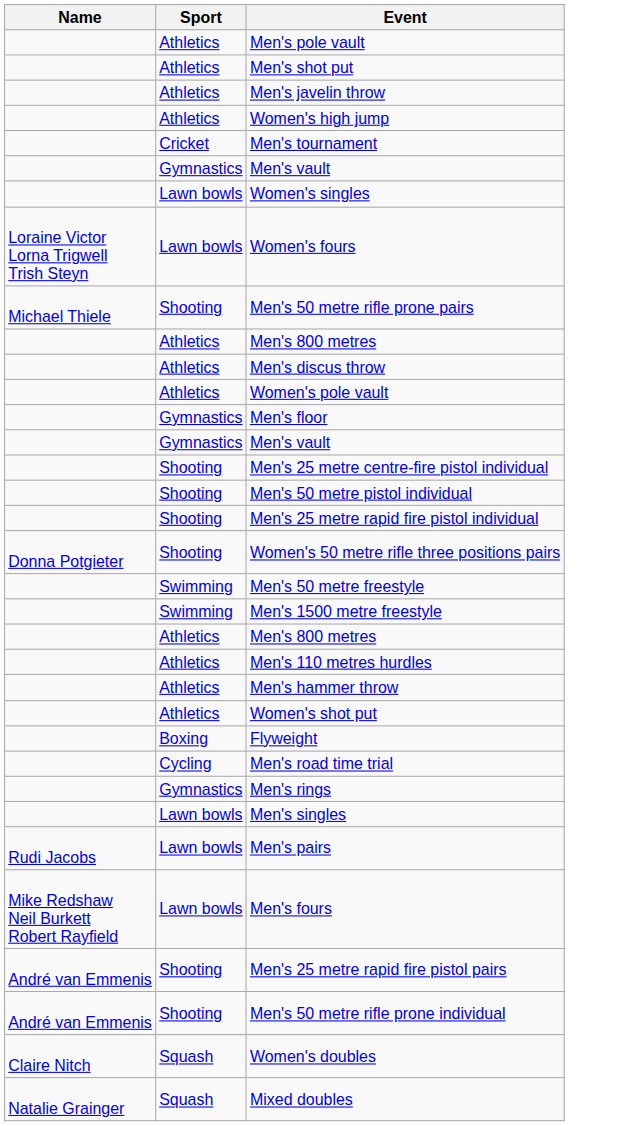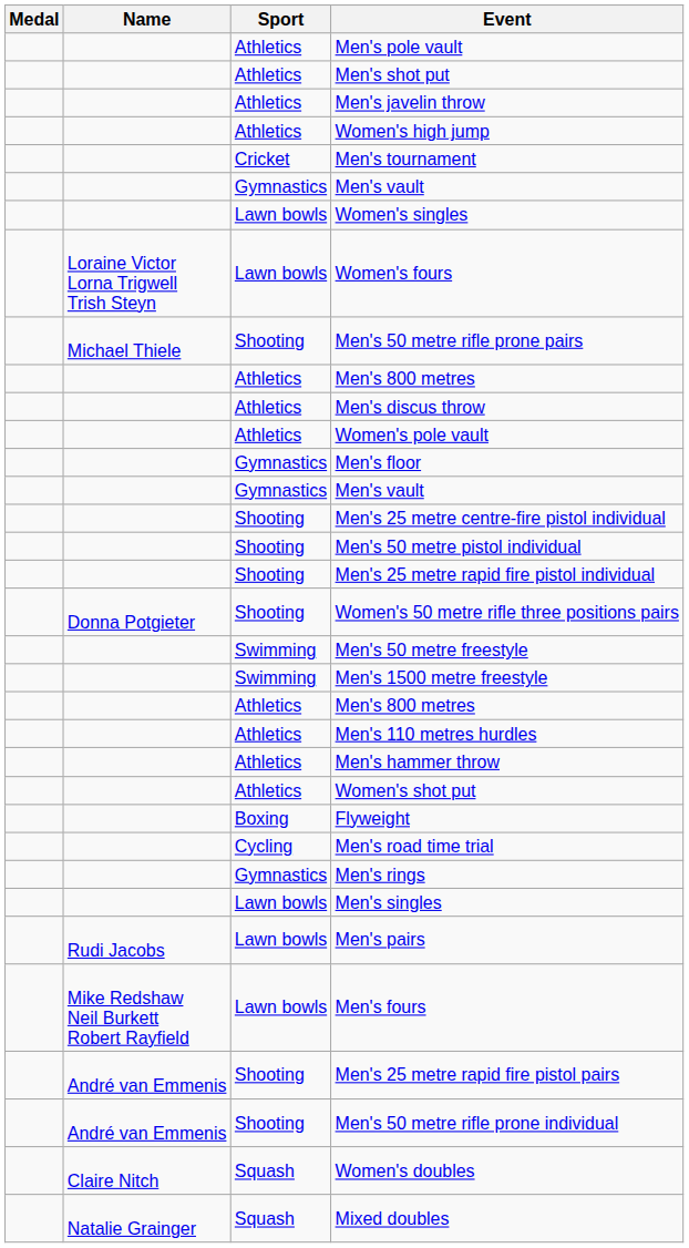+ column: Medal
